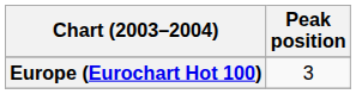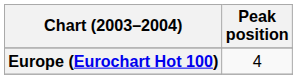Europe (Eurochart Hot 100) | Peak position: 3 -> 4
